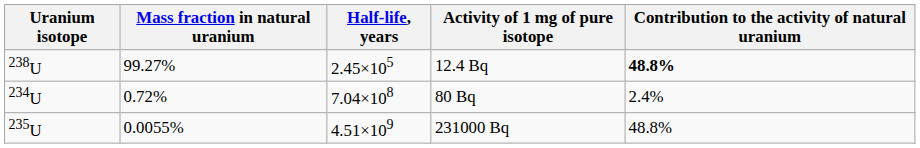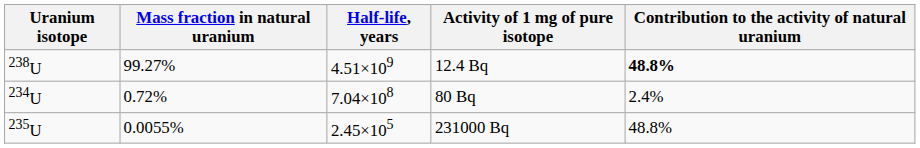12.4 Bq | Half-life, years: 2.45×105 -> 4.51×109
231000 Bq | Half-life, years: 4.51×109 -> 2.45×105
